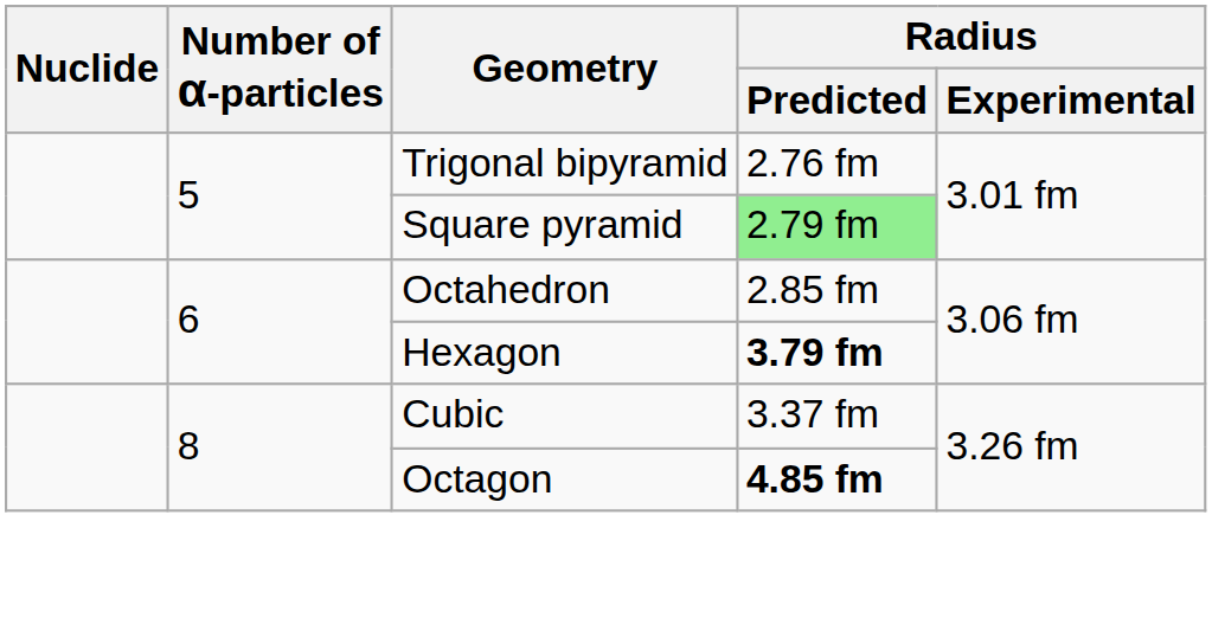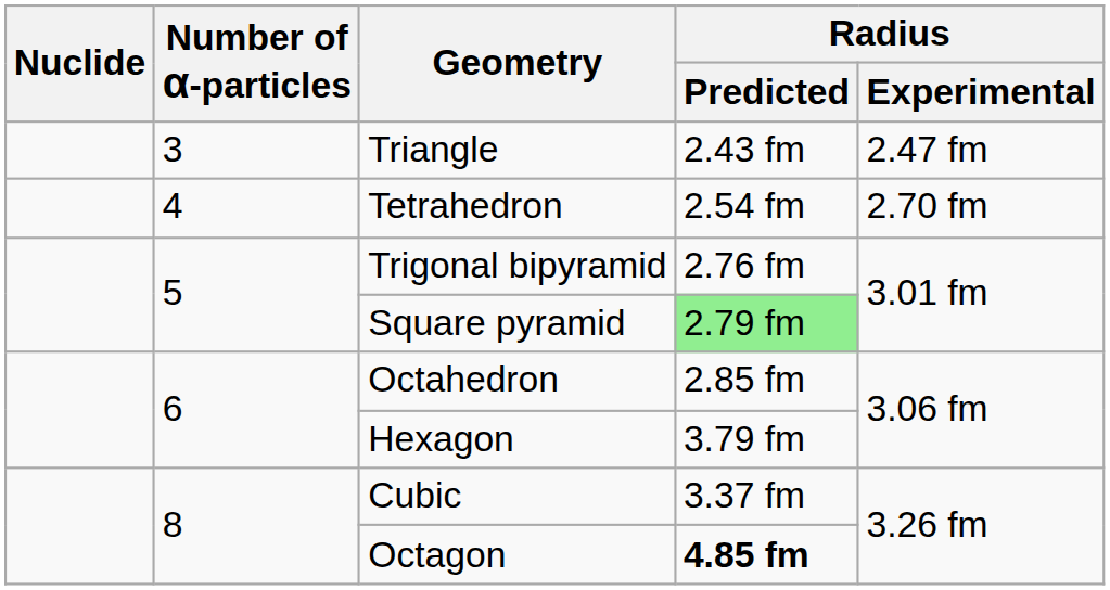+ row: 3 | Triangle | 2.43 fm | 2.47 fm
+ row: 4 | Tetrahedron | 2.54 fm | 2.70 fm
Hexagon | Radius / Predicted: bold -> normal
